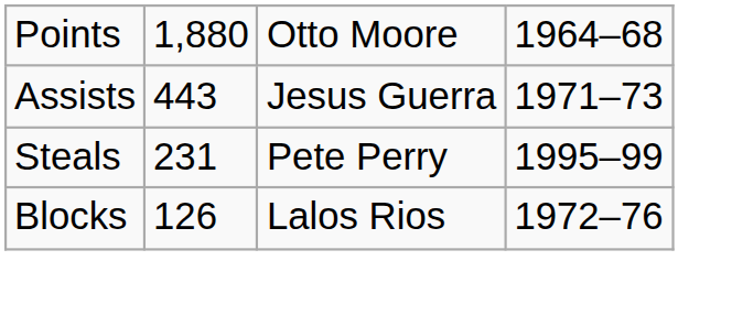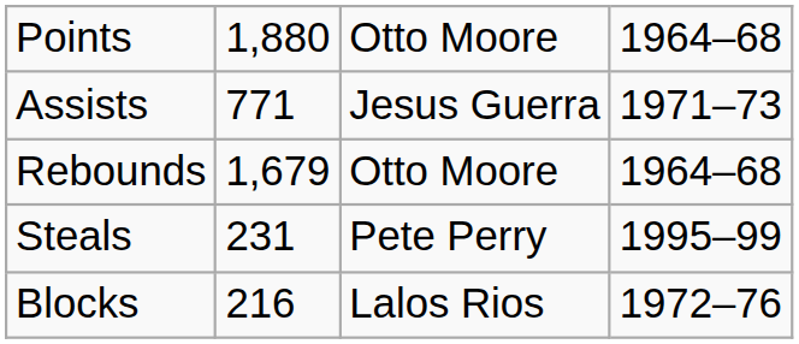Assists | column 2: 443 -> 771
+ row: Rebounds | 1,679 | Otto Moore | 1964–68
Blocks | column 2: 126 -> 216
